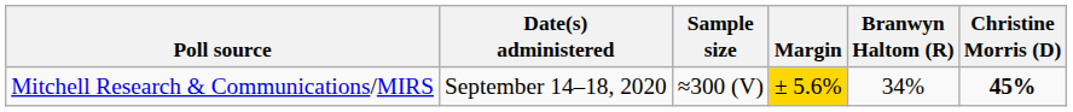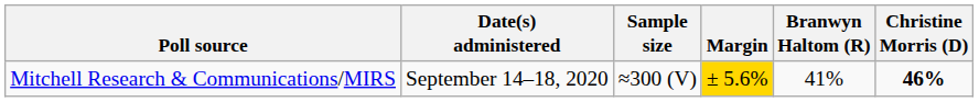Mitchell Research & Communications/MIRS | Branwyn Haltom (R): 34% -> 41%
Mitchell Research & Communications/MIRS | Christine Morris (D): 45% -> 46%
